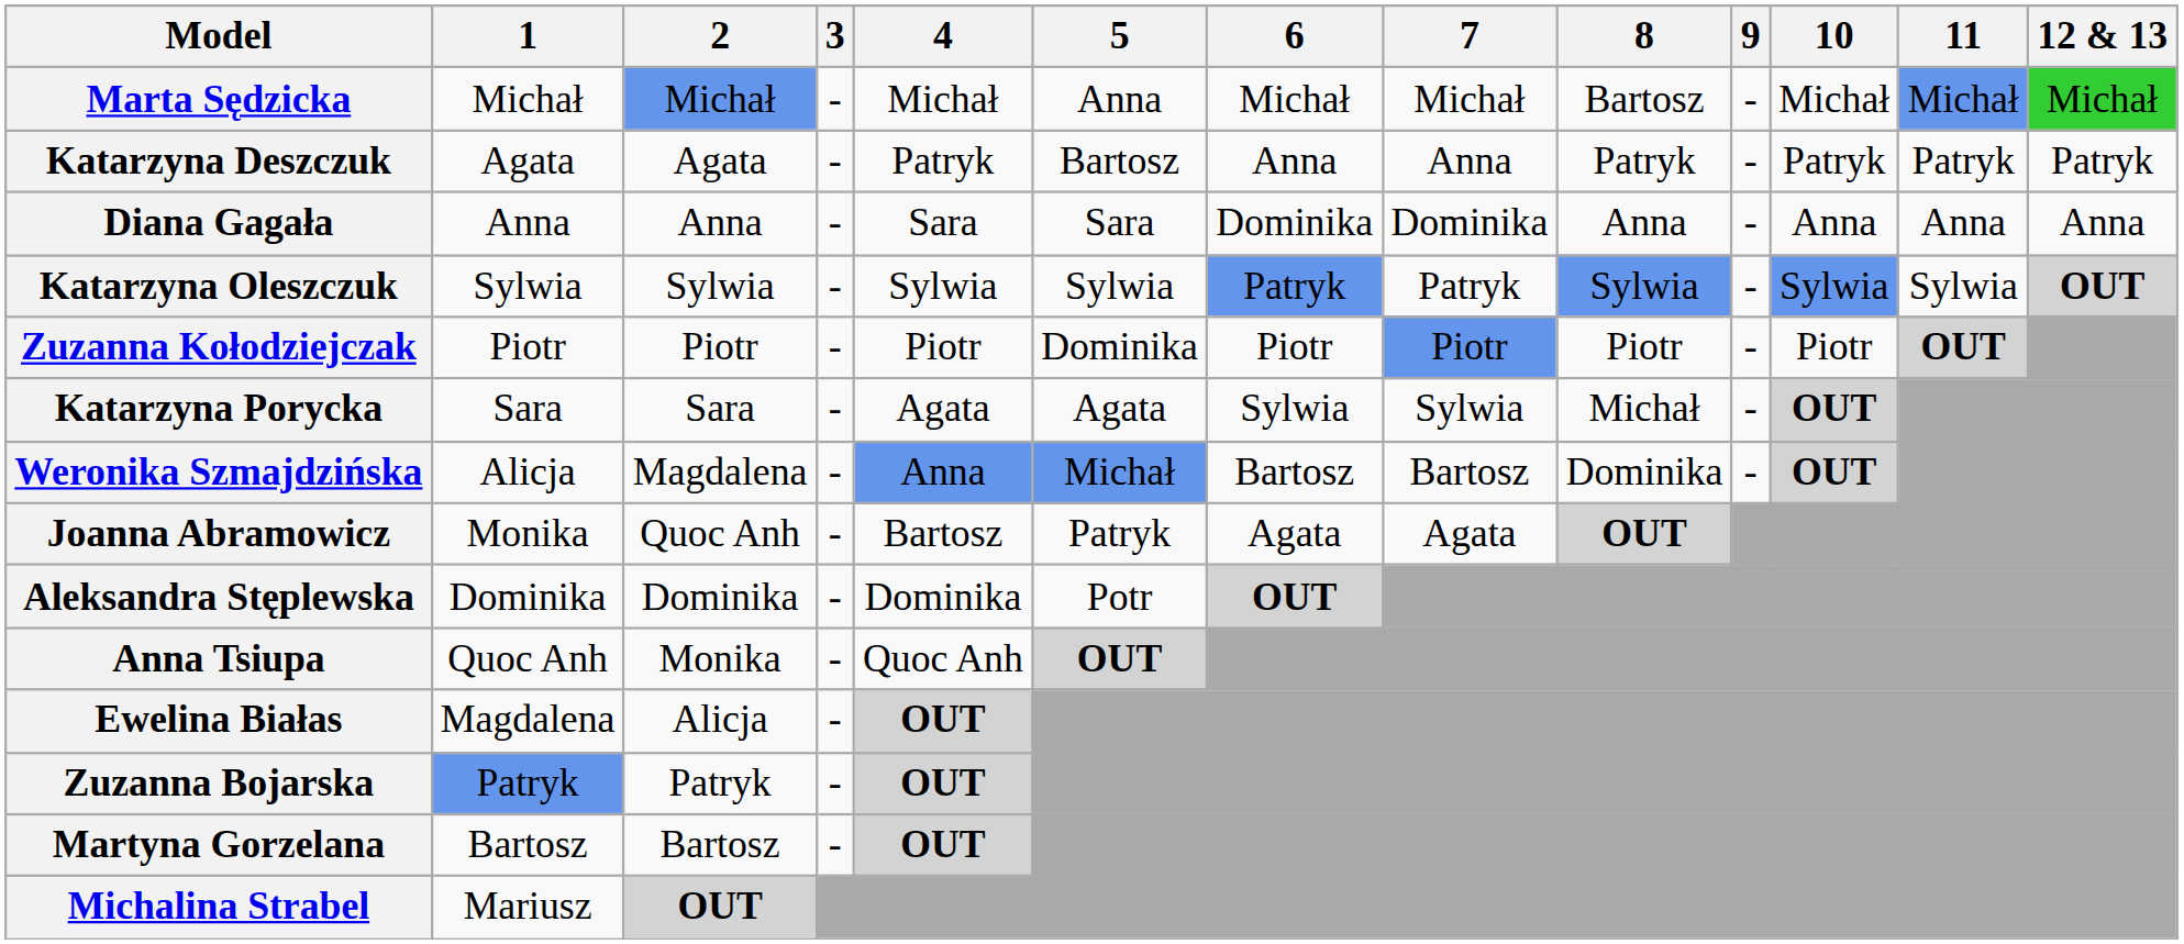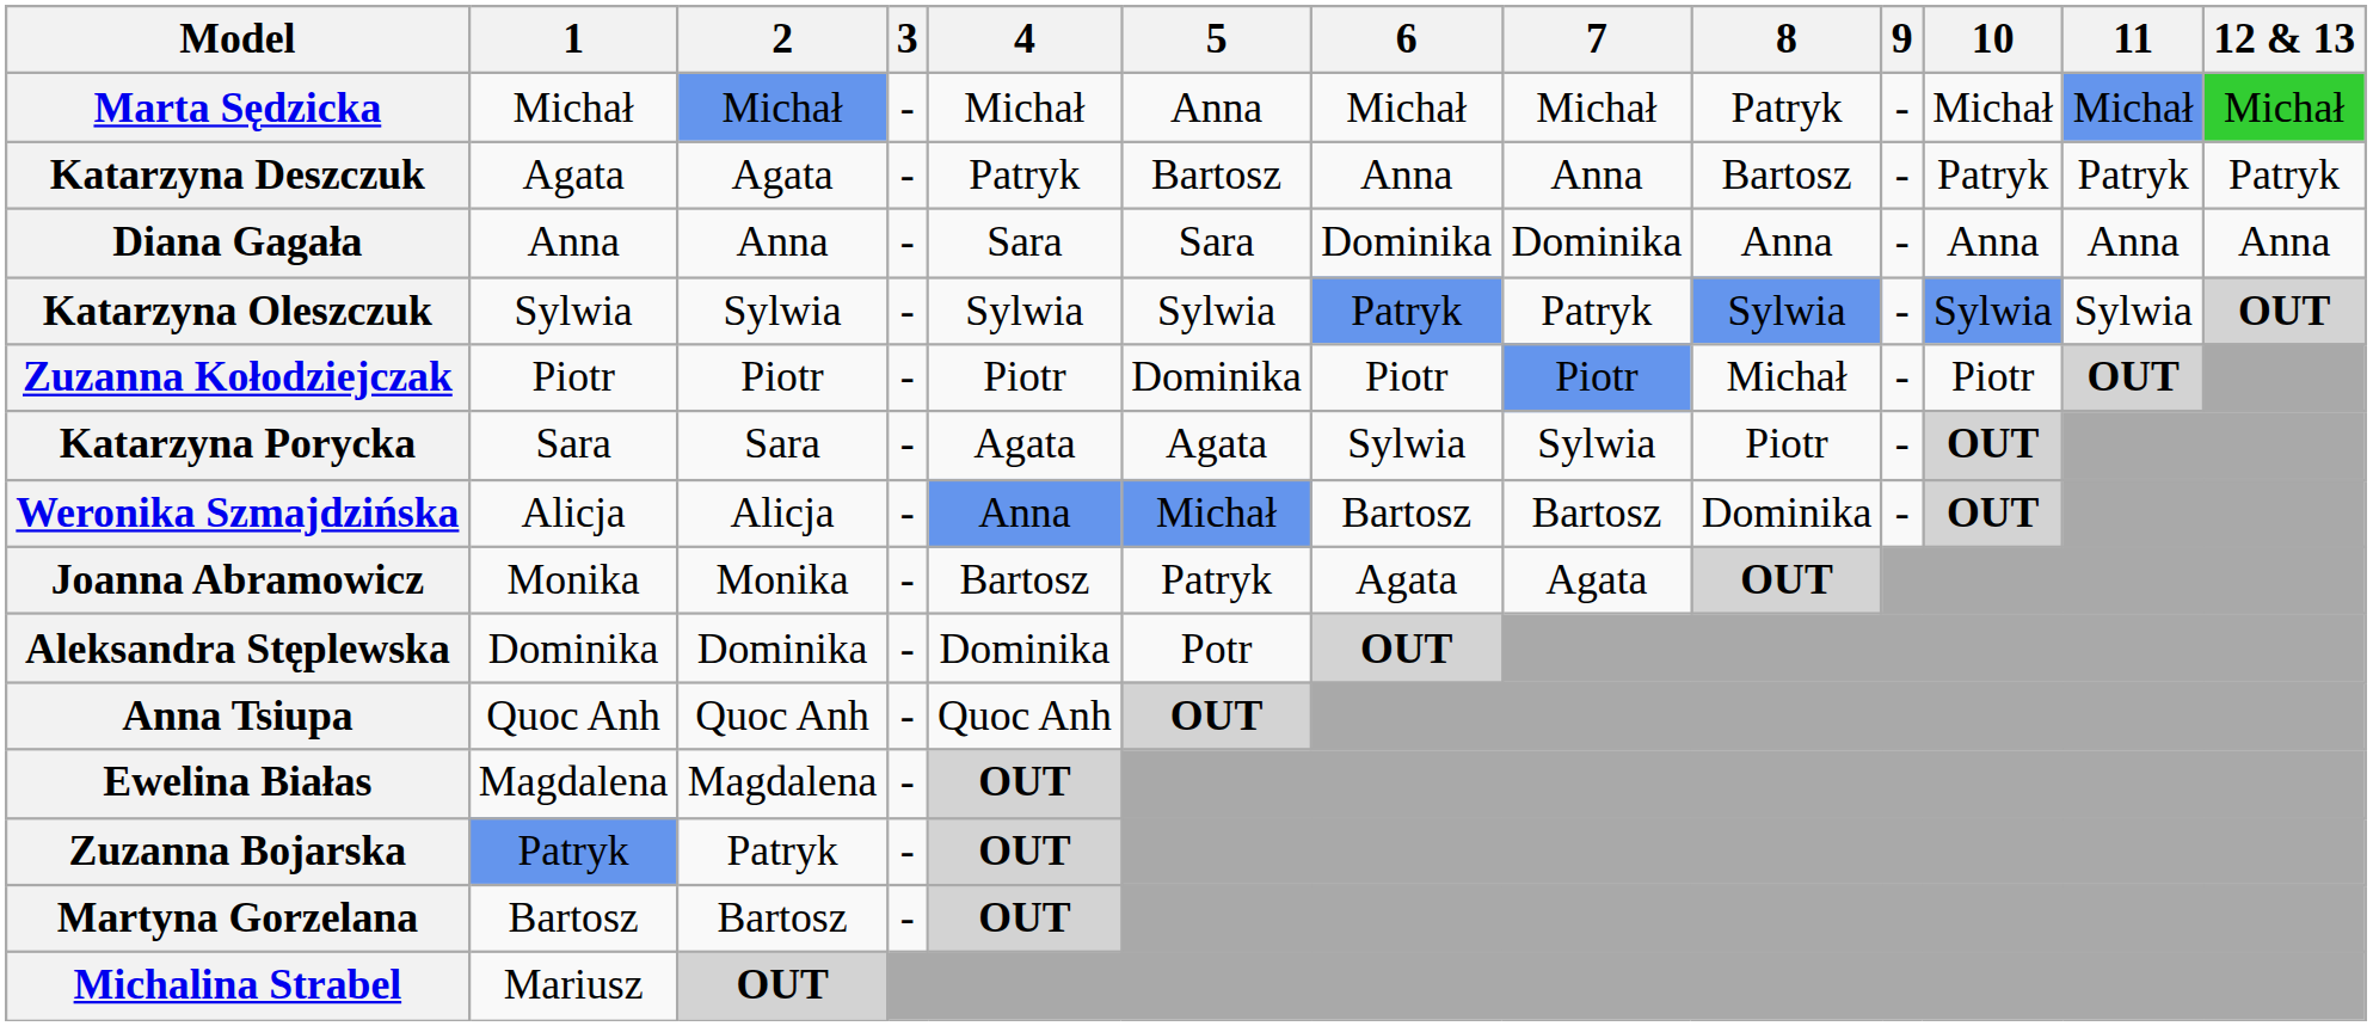Marta Sędzicka | 8: Bartosz -> Patryk
Katarzyna Deszczuk | 8: Patryk -> Bartosz
Zuzanna Kołodziejczak | 8: Piotr -> Michał
Katarzyna Porycka | 8: Michał -> Piotr
Weronika Szmajdzińska | 2: Magdalena -> Alicja
Joanna Abramowicz | 2: Quoc Anh -> Monika
Anna Tsiupa | 2: Monika -> Quoc Anh
Ewelina Białas | 2: Alicja -> Magdalena
